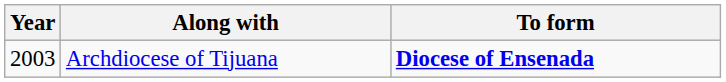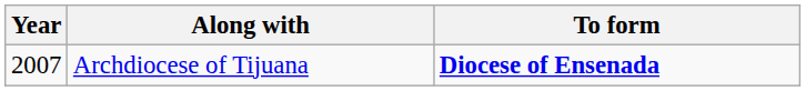Archdiocese of Tijuana | Year: 2003 -> 2007
